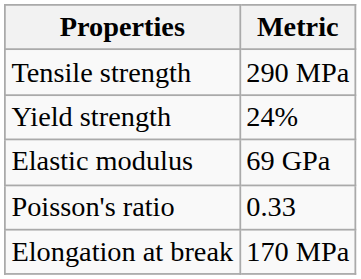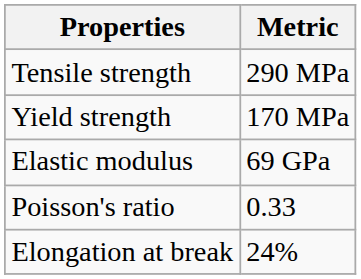Yield strength | Metric: 24% -> 170 MPa
Elongation at break | Metric: 170 MPa -> 24%
